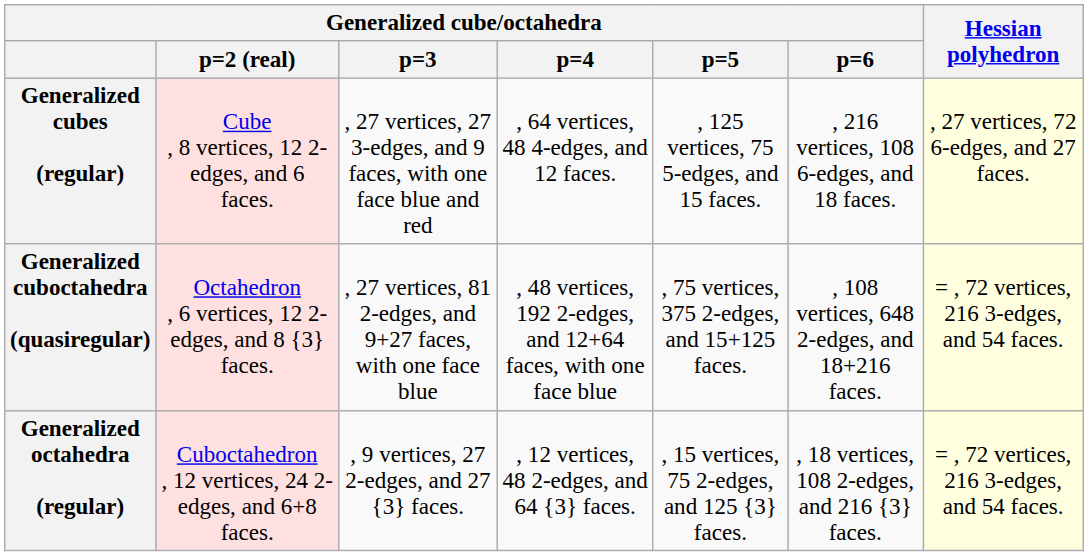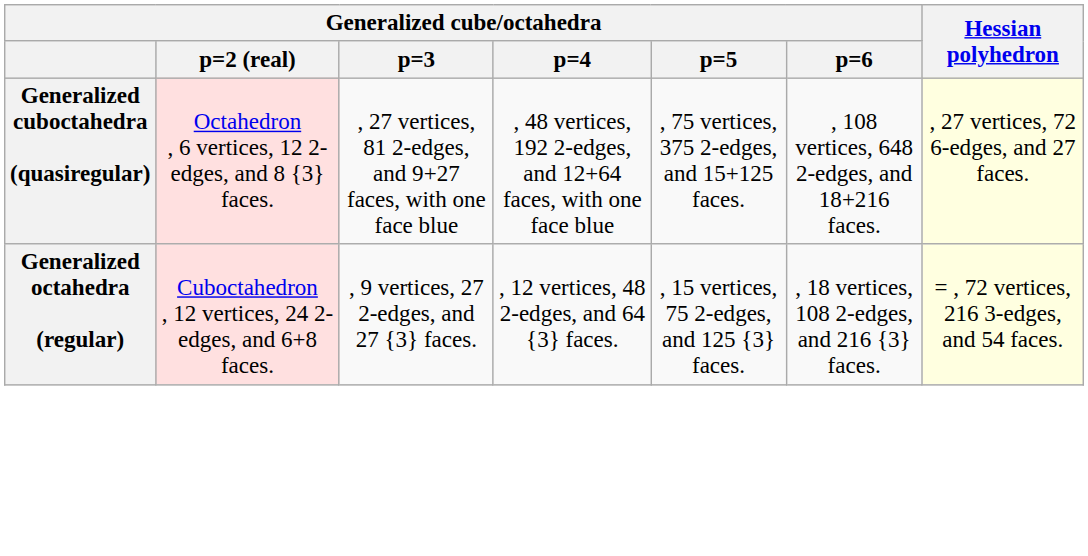- row: Generalized cubes (regular) | Cube , 8 vertices, 12 2-edges, and 6 faces. | , 27 vertices, 27 3-edges, and 9 faces, with one face blue and red | , 64 vertices, 48 4-edges, and 12 faces. | , 125 vertices, 75 5-edges, and 15 faces. | , 216 vertices, 108 6-edges, and 18 faces. | , 27 vertices, 72 6-edges, and 27 faces.
Generalized cuboctahedra (quasiregular) | Hessian polyhedron: = , 72 vertices, 216 3-edges, and 54 faces. -> , 27 vertices, 72 6-edges, and 27 faces.
